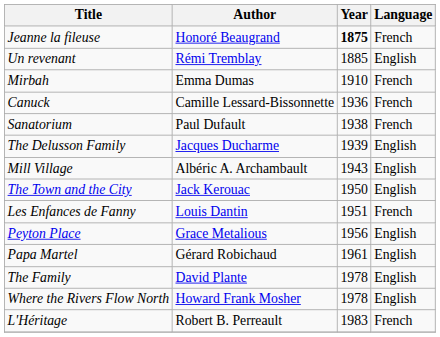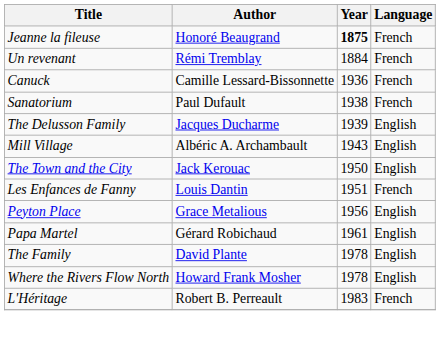Un revenant | Year: 1885 -> 1884
Un revenant | Language: English -> French
- row: Mirbah | Emma Dumas | 1910 | French
